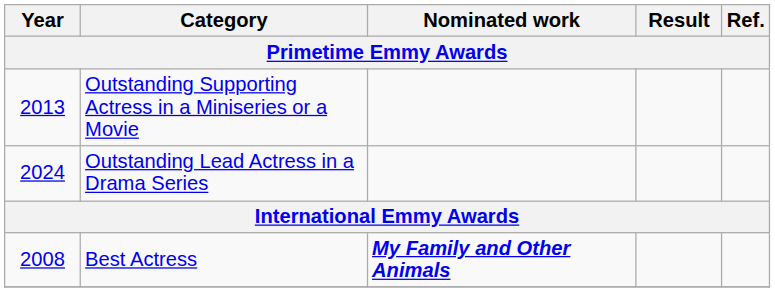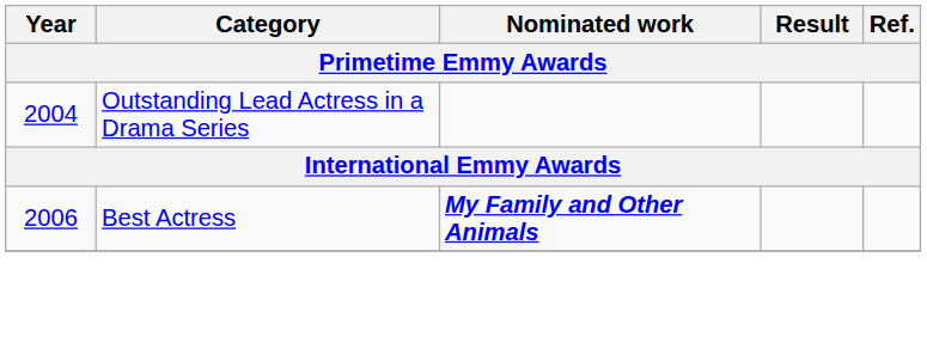- row: 2013 | Outstanding Supporting Actress in a Miniseries or a Movie
Outstanding Lead Actress in a Drama Series | Year: 2024 -> 2004
Best Actress | Year: 2008 -> 2006
